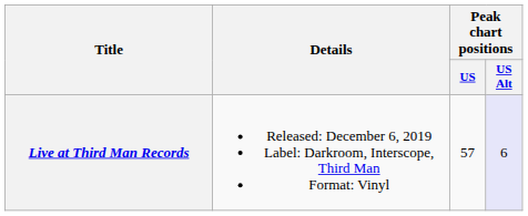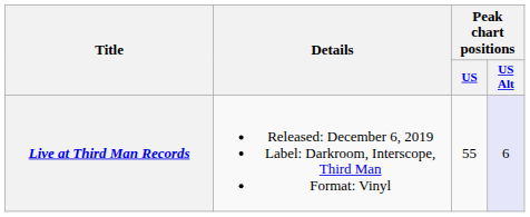Live at Third Man Records | Peak chart positions / US: 57 -> 55
